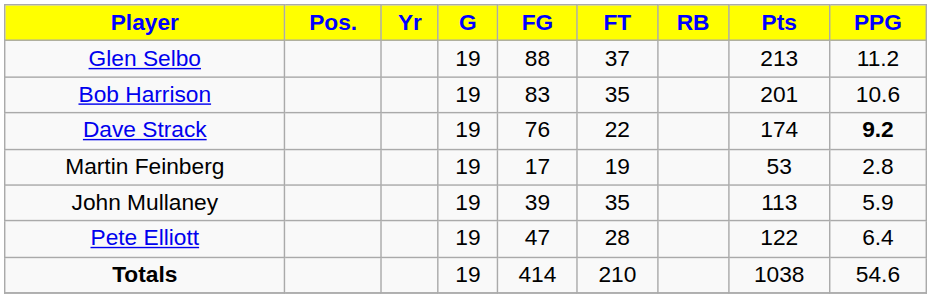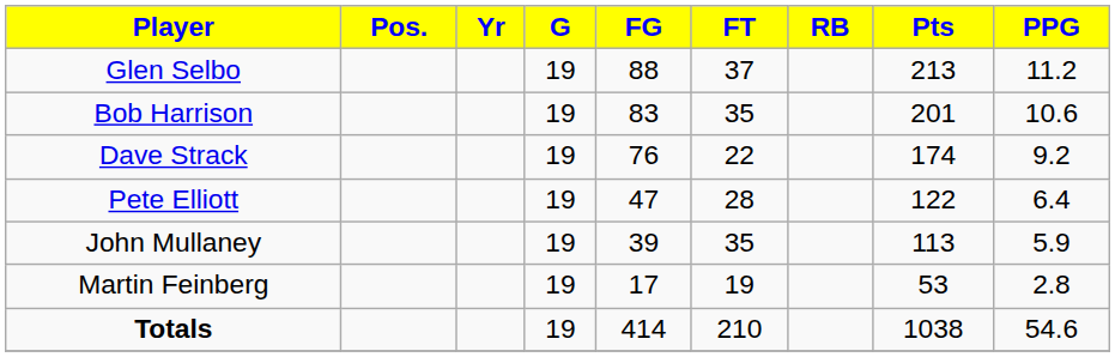Dave Strack | PPG: bold -> normal
rows swapped: Pete Elliott <-> Martin Feinberg
